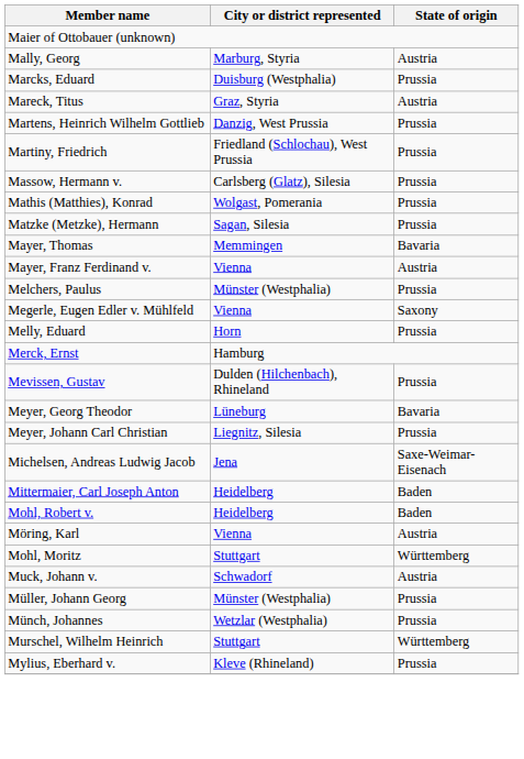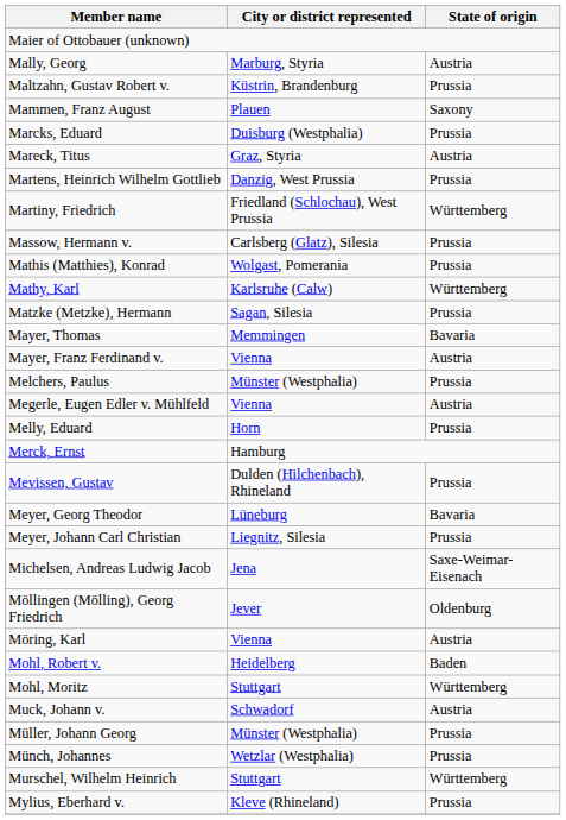+ row: Maltzahn, Gustav Robert v. | Küstrin, Brandenburg | Prussia
+ row: Mammen, Franz August | Plauen | Saxony
Martiny, Friedrich | State of origin: Prussia -> Württemberg
+ row: Mathy, Karl | Karlsruhe (Calw) | Württemberg
Megerle, Eugen Edler v. Mühlfeld | State of origin: Saxony -> Austria
- row: Mittermaier, Carl Joseph Anton | Heidelberg | Baden
+ row: Möllingen (Mölling), Georg Friedrich | Jever | Oldenburg
rows swapped: Möring, Karl <-> Mohl, Robert v.
